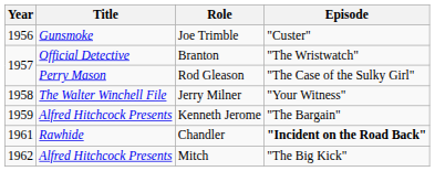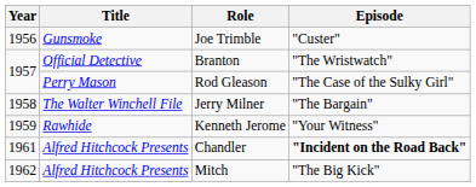Jerry Milner | Episode: "Your Witness" -> "The Bargain"
Kenneth Jerome | Title: Alfred Hitchcock Presents -> Rawhide
Kenneth Jerome | Episode: "The Bargain" -> "Your Witness"
Chandler | Title: Rawhide -> Alfred Hitchcock Presents
